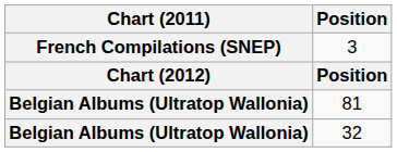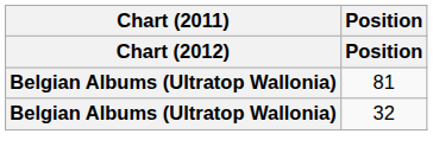- row: French Compilations (SNEP) | 3
